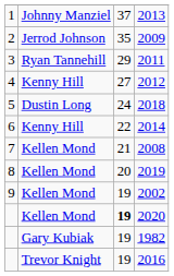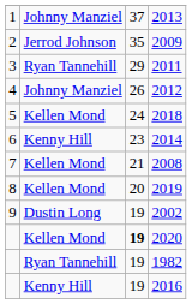2012 | column 2: Kenny Hill -> Johnny Manziel
2012 | column 3: 27 -> 26
2018 | column 2: Dustin Long -> Kellen Mond
2014 | column 3: 22 -> 23
2002 | column 2: Kellen Mond -> Dustin Long
1982 | column 2: Gary Kubiak -> Ryan Tannehill
2016 | column 2: Trevor Knight -> Kenny Hill
